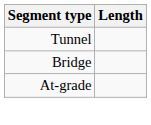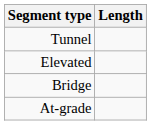+ row: Elevated
